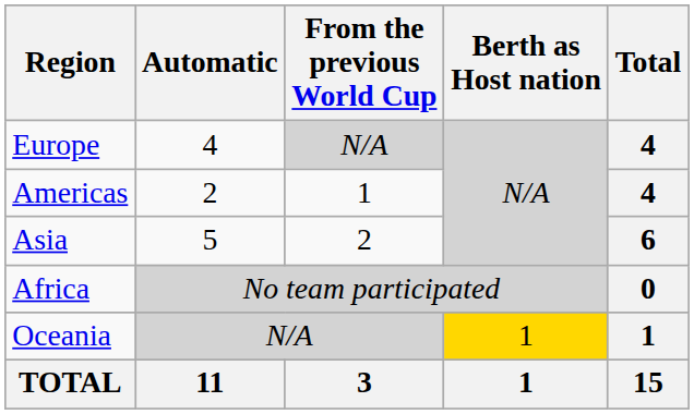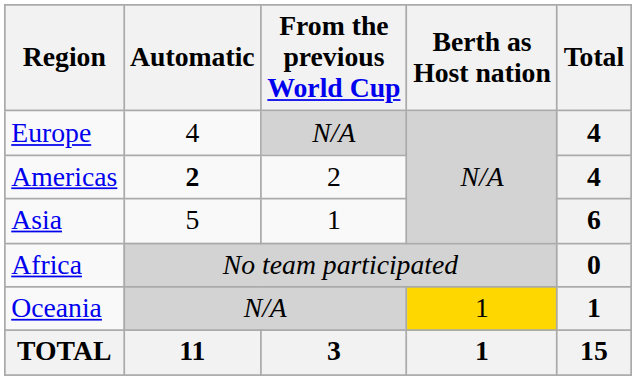Americas | Automatic: normal -> bold
Americas | From the previous World Cup: 1 -> 2
Asia | From the previous World Cup: 2 -> 1
